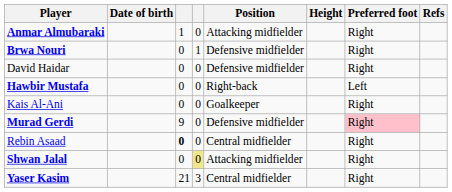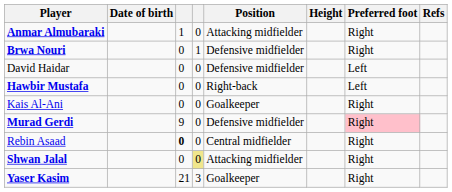David Haidar | Preferred foot: Right -> Left
Yaser Kasim | Position: Central midfielder -> Goalkeeper
